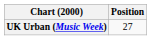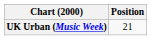UK Urban (Music Week) | Position: 27 -> 21
